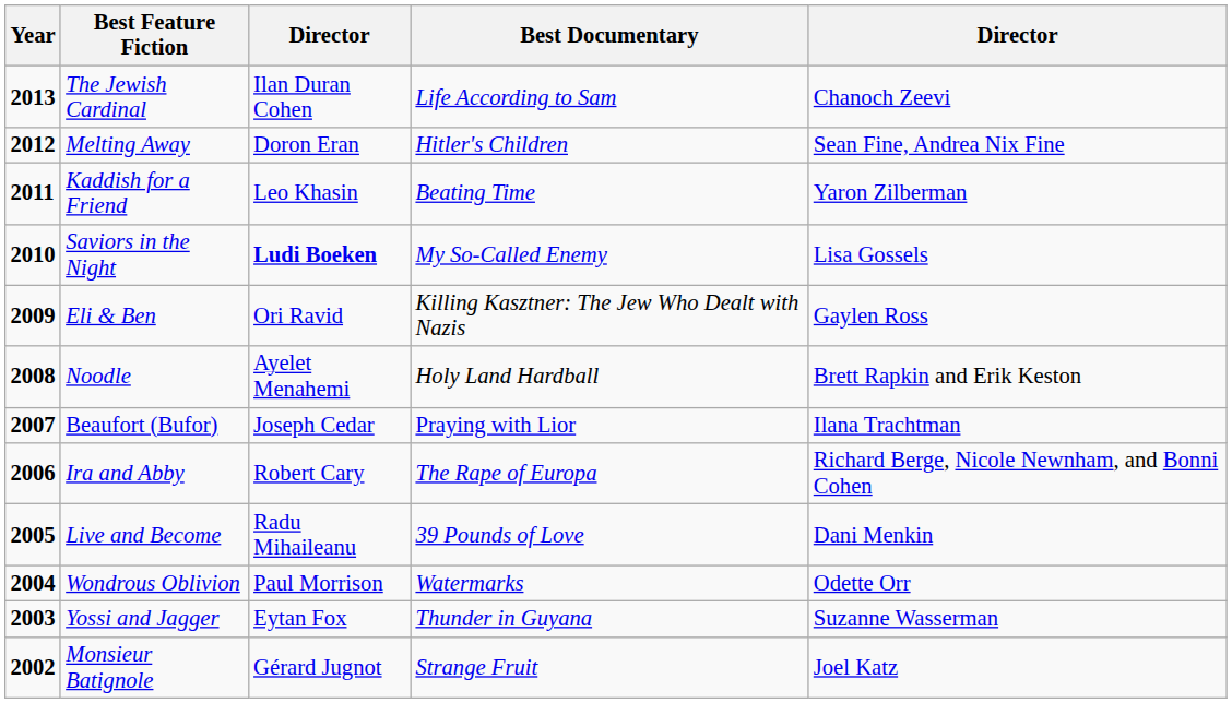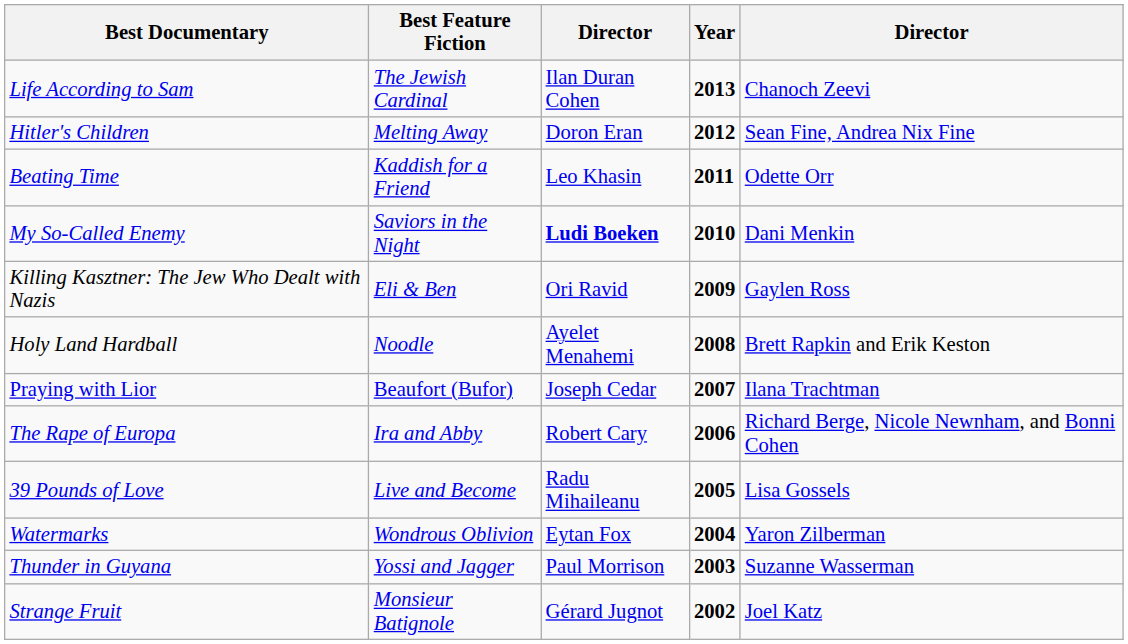columns swapped: Year <-> Best Documentary
Kaddish for a Friend | column 5: Yaron Zilberman -> Odette Orr
Saviors in the Night | column 5: Lisa Gossels -> Dani Menkin
Live and Become | column 5: Dani Menkin -> Lisa Gossels
Wondrous Oblivion | column 3: Paul Morrison -> Eytan Fox
Wondrous Oblivion | column 5: Odette Orr -> Yaron Zilberman
Yossi and Jagger | column 3: Eytan Fox -> Paul Morrison
